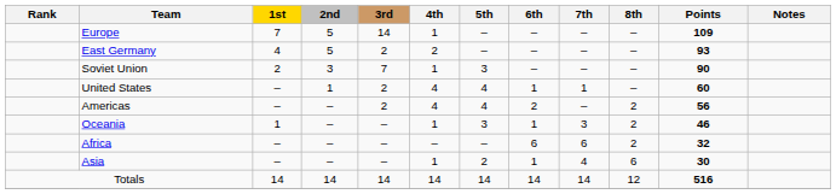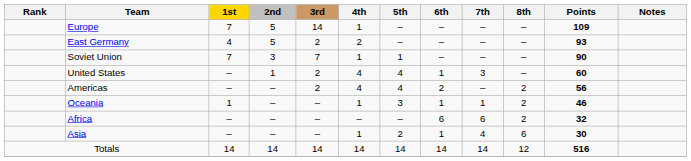Soviet Union | 1st: 2 -> 7
Soviet Union | 5th: 3 -> 1
United States | 7th: 1 -> 3
Oceania | 7th: 3 -> 1
